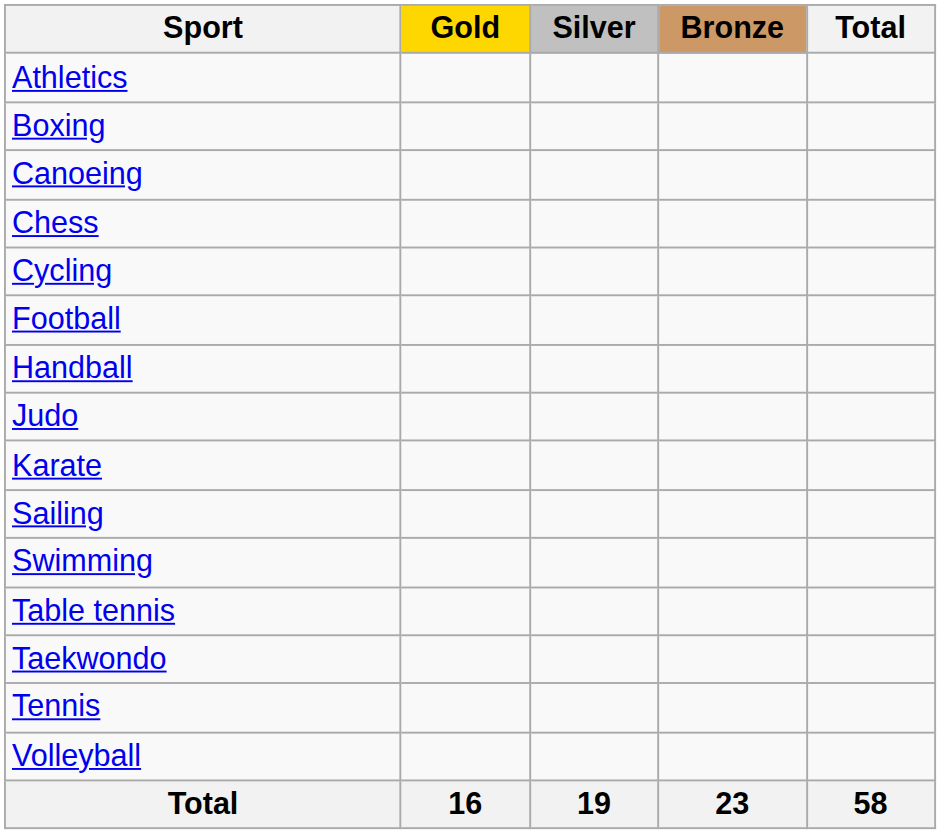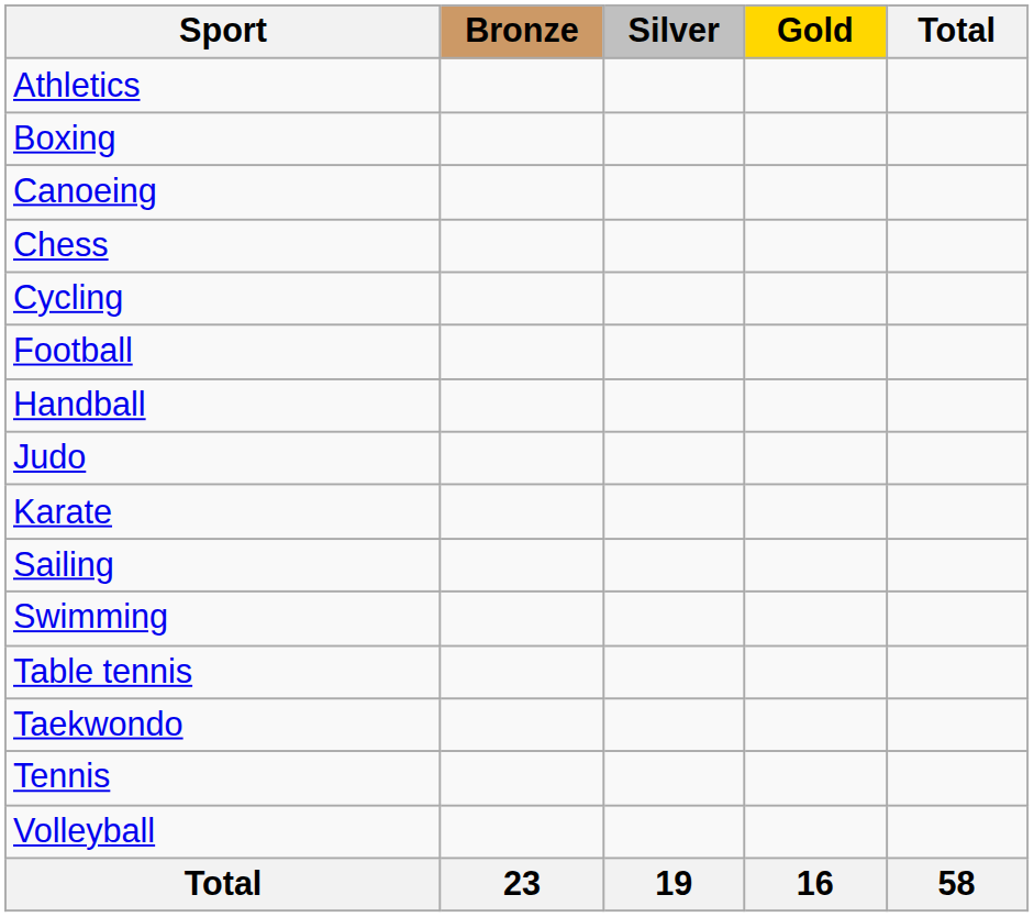columns swapped: Gold <-> Bronze
